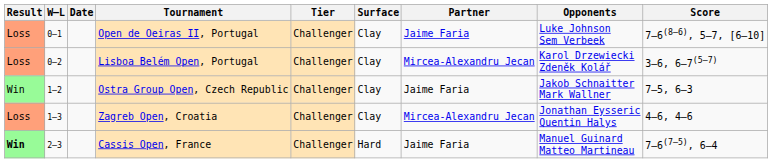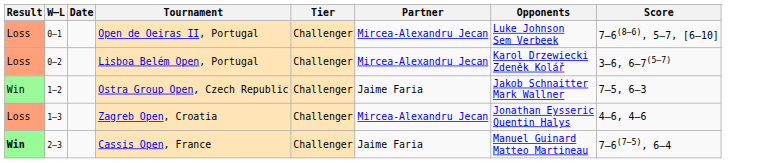- column: Surface | Clay | Clay | Clay | Clay | Hard
Open de Oeiras II, Portugal | Partner: Jaime Faria -> Mircea-Alexandru Jecan
